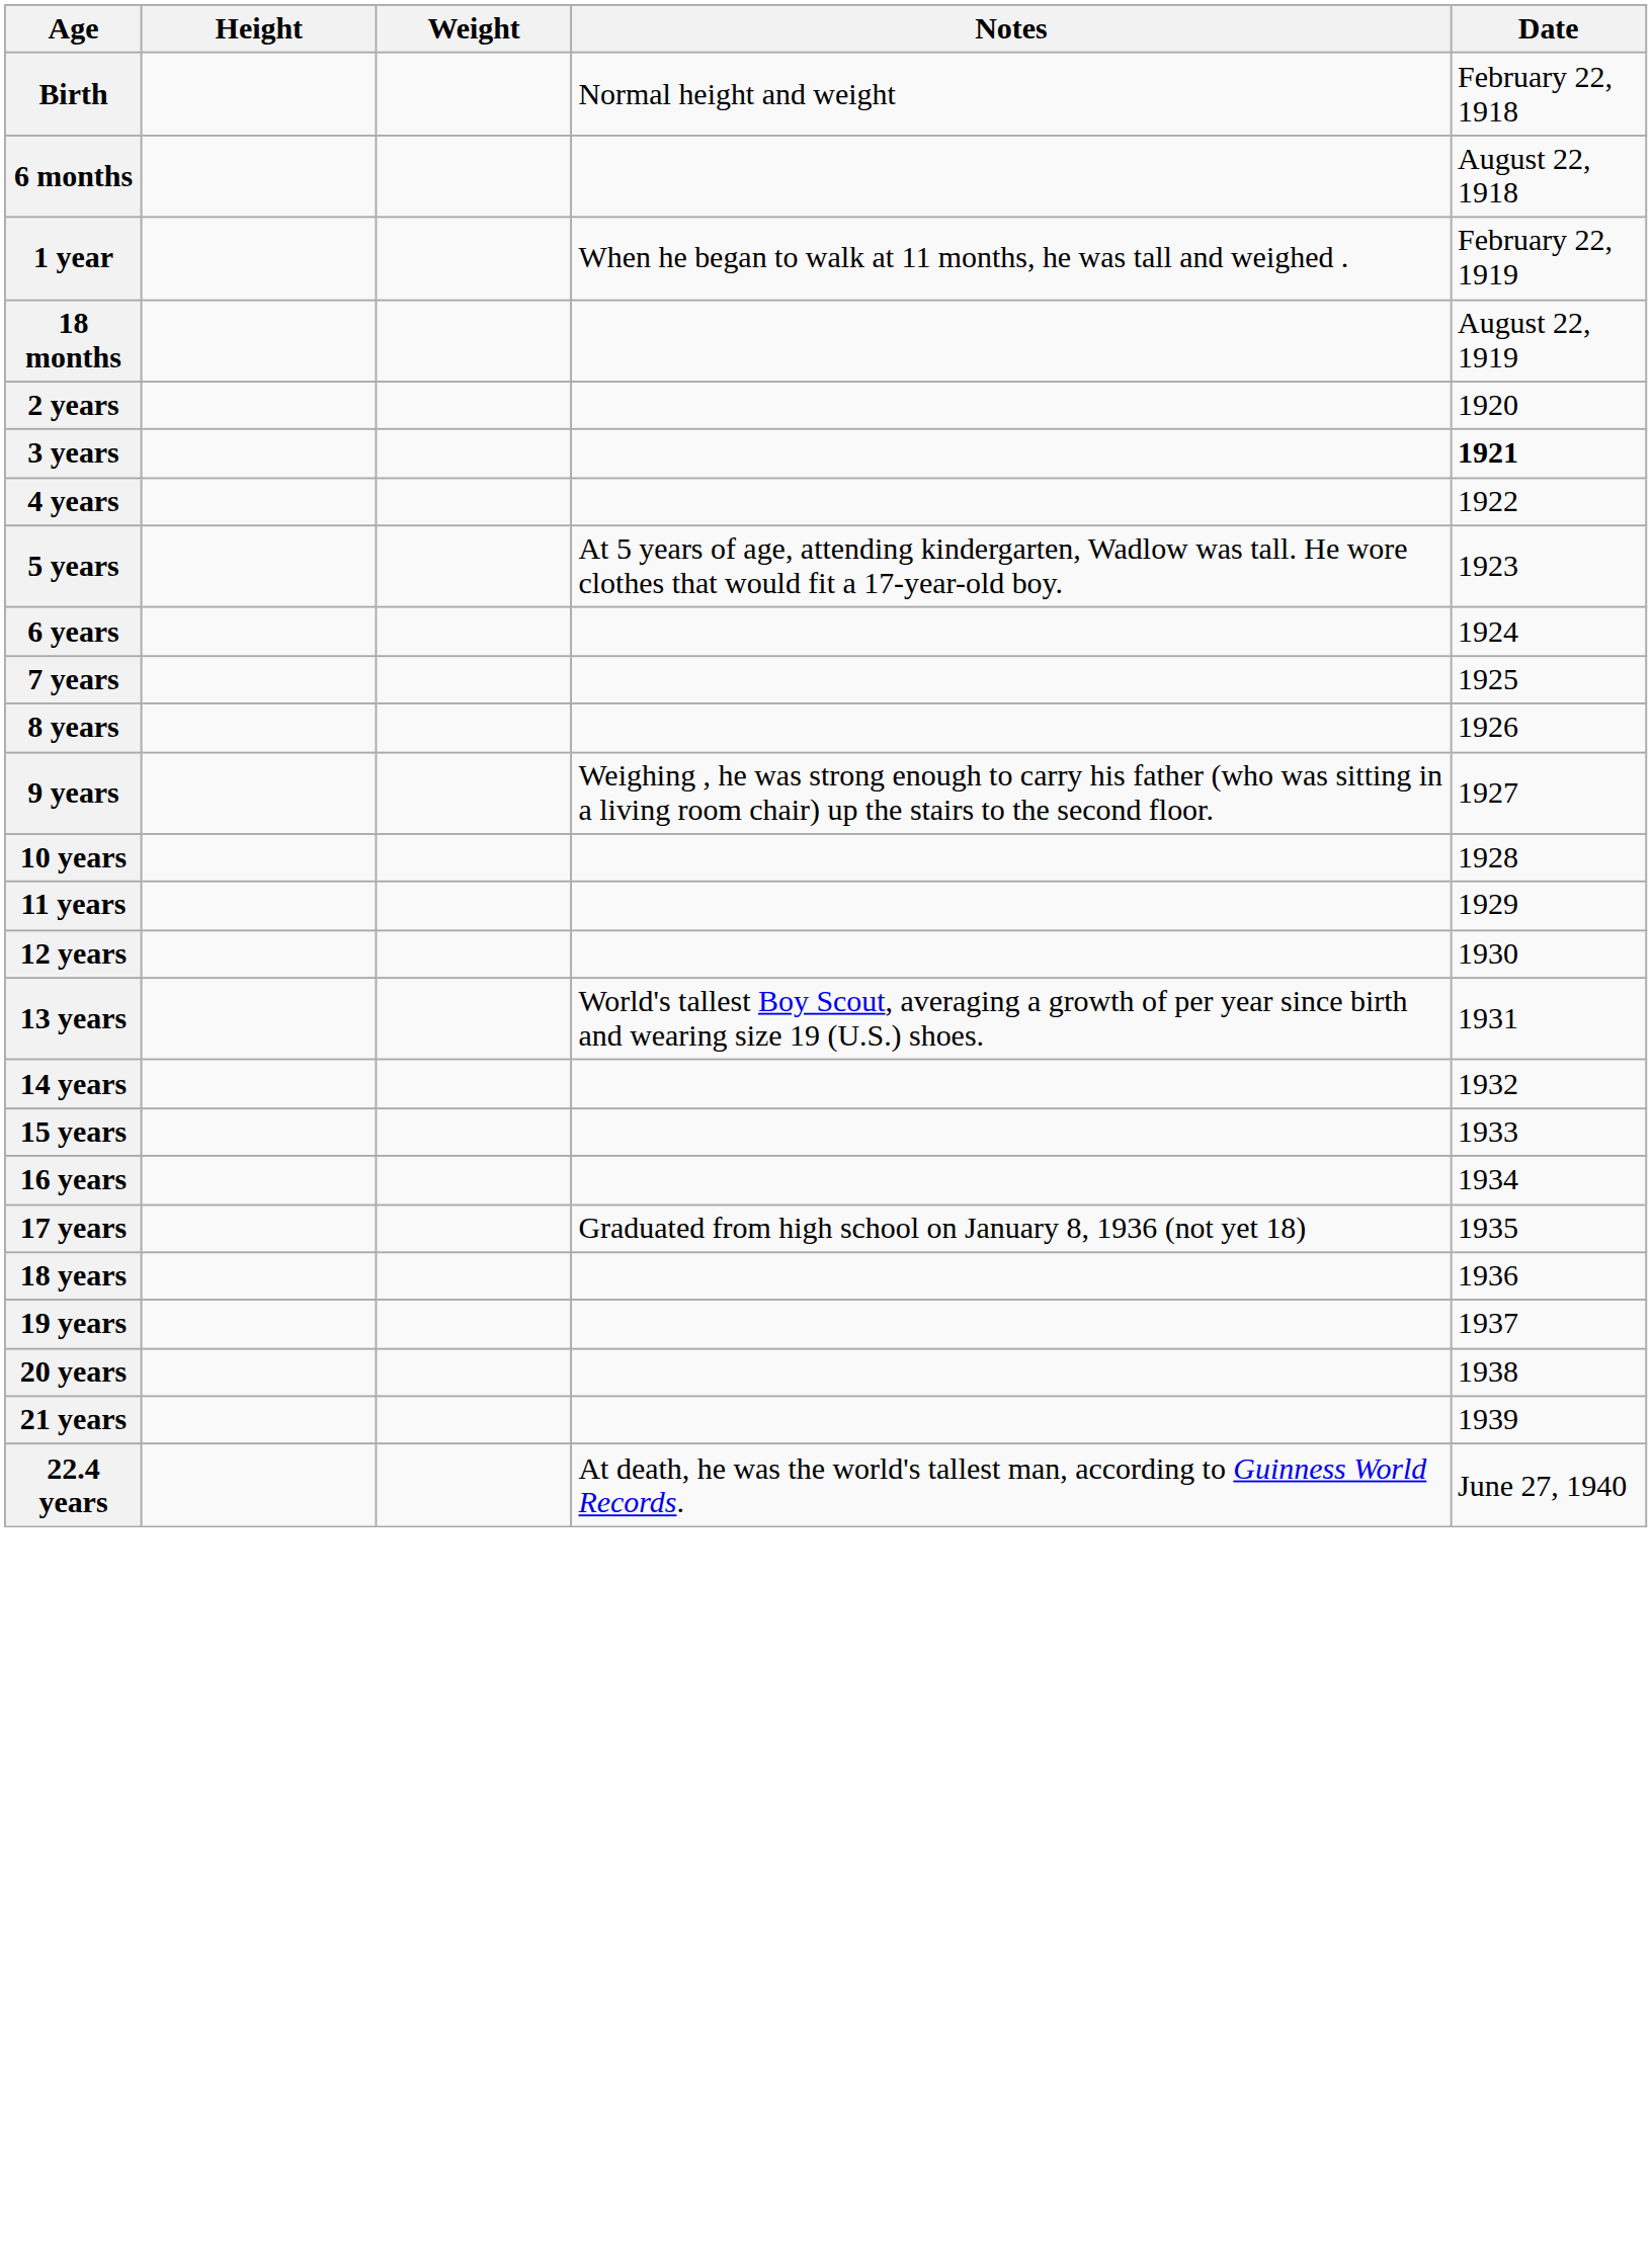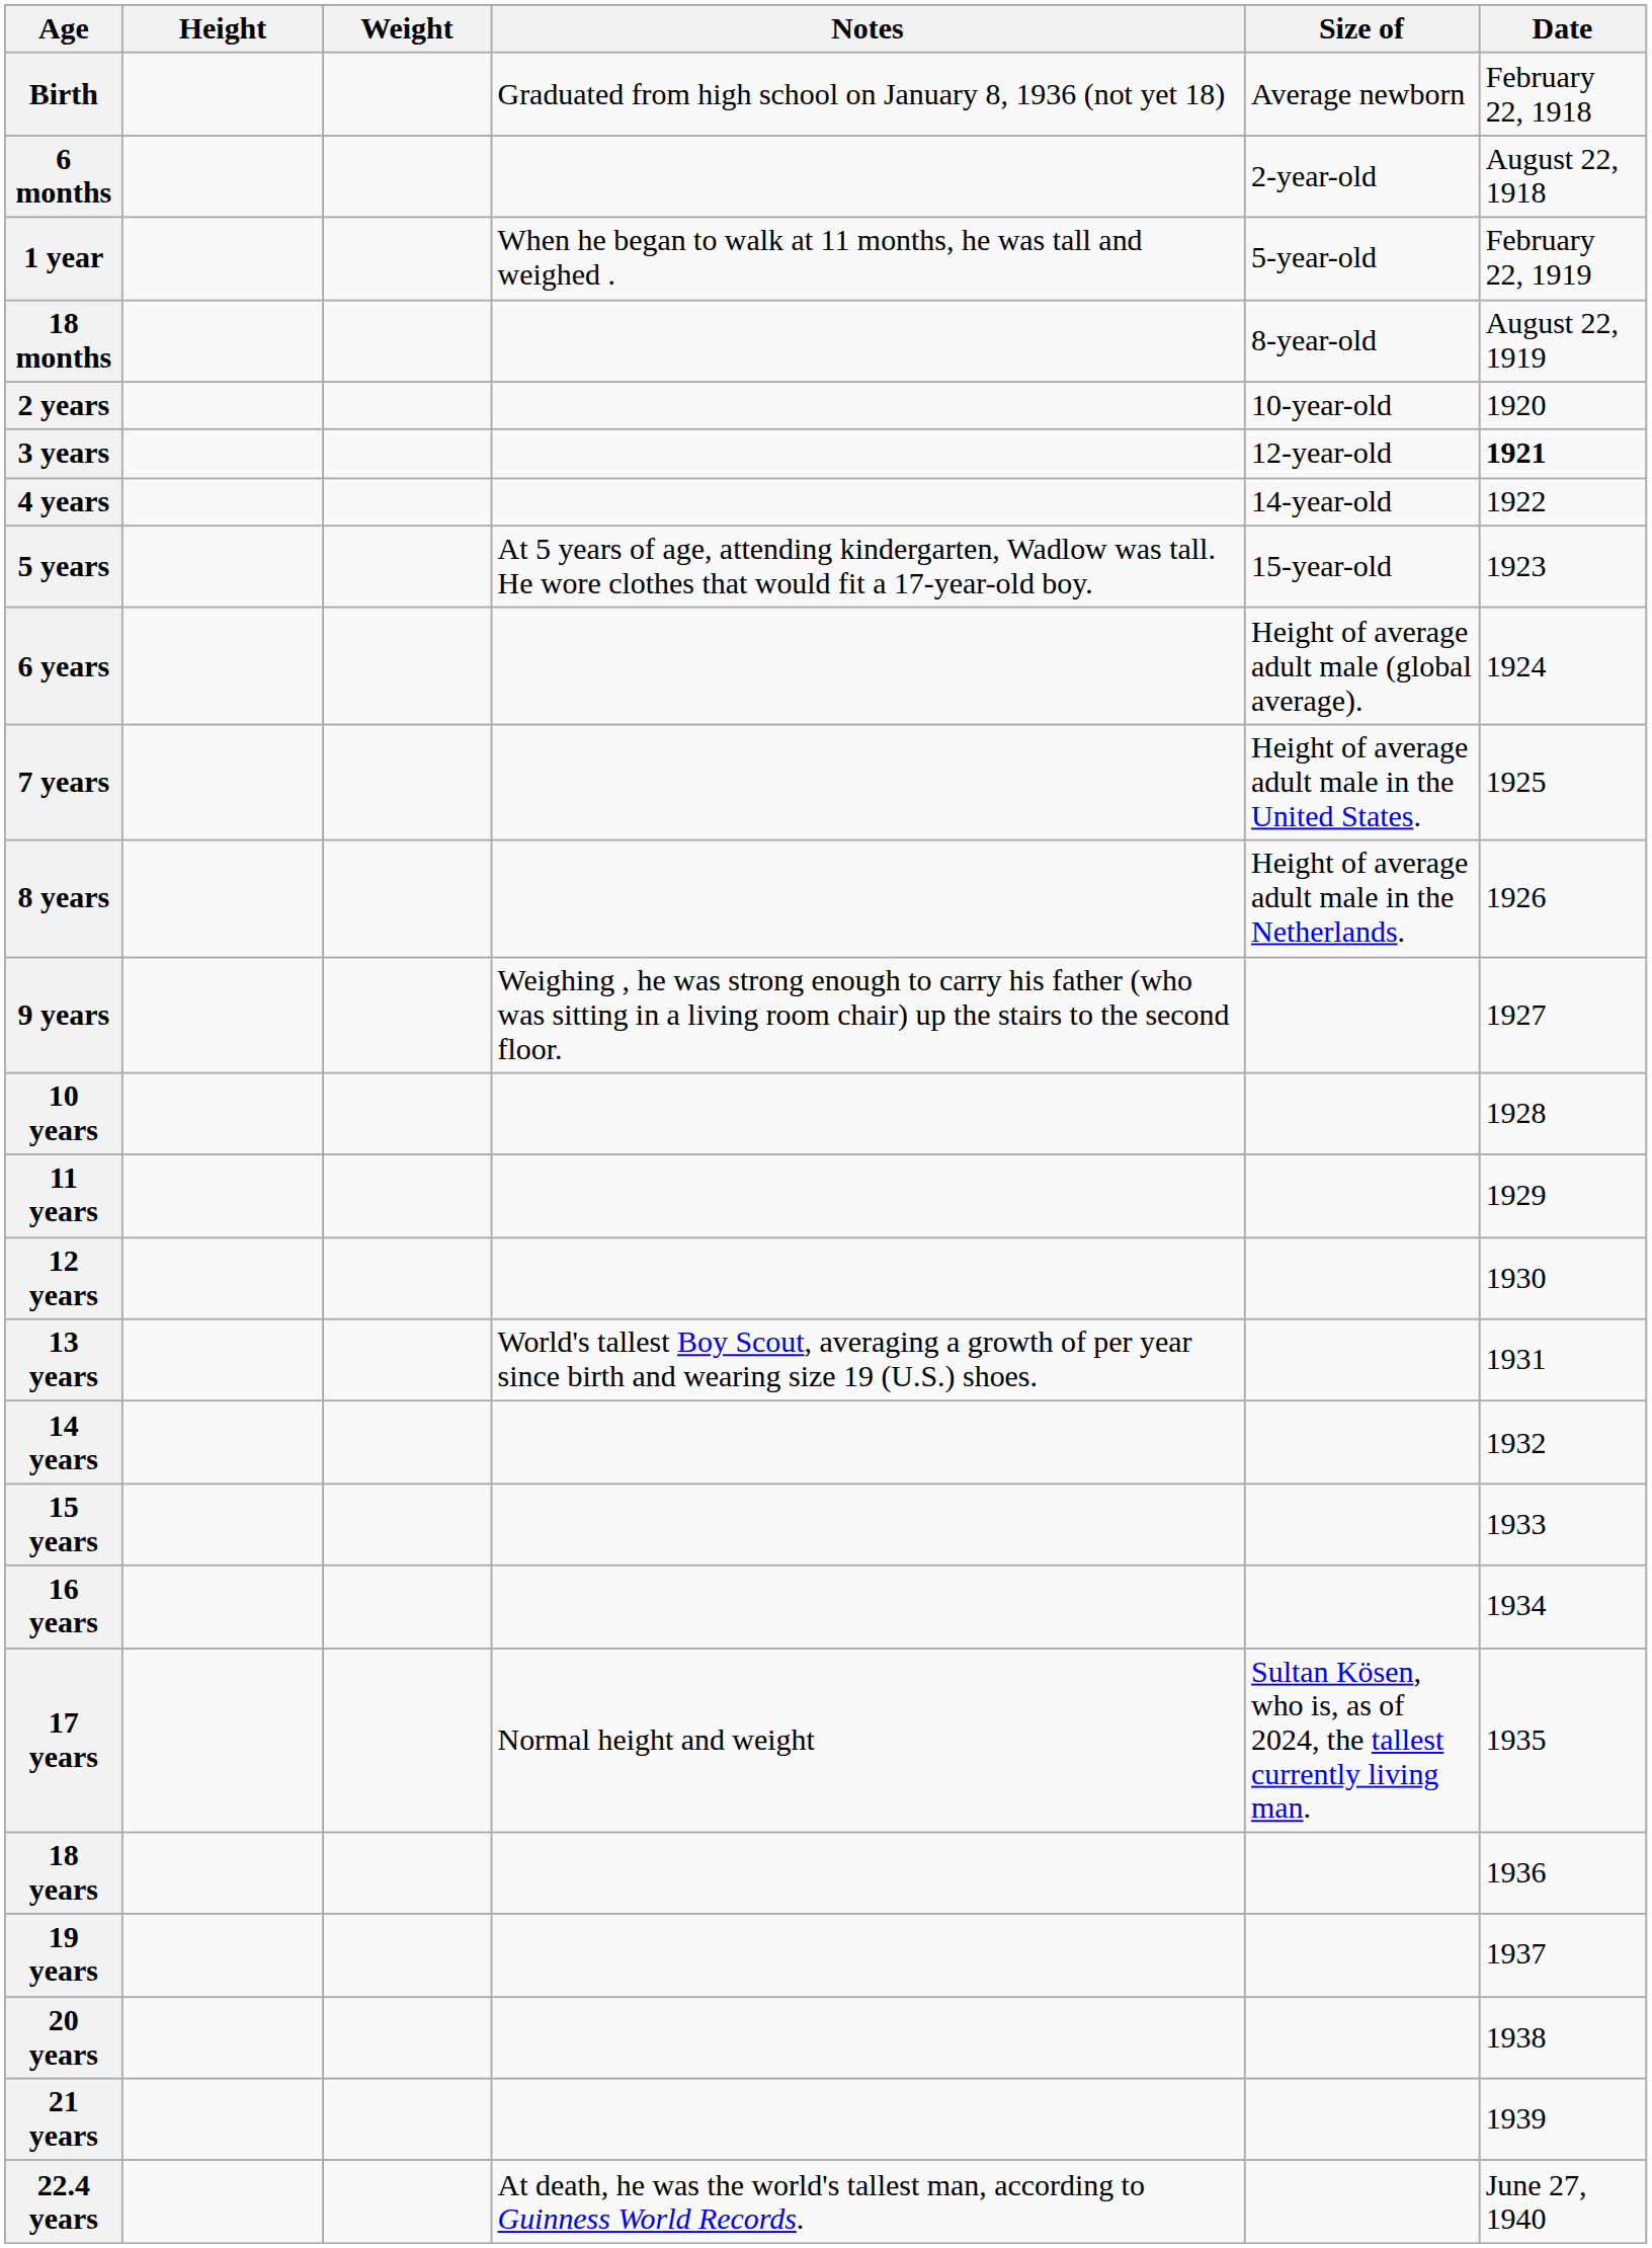+ column: Size of | Average newborn | 2-year-old | 5-year-old | 8-year-old | 10-year-old | 12-year-old | 14-year-old | 15-year-old | Height of average adult male (global average). | Height of average adult male in the United States. | Height of average adult male in the Netherlands. | Sultan Kösen, who is, as of 2024, the tallest currently living man.
Birth | Notes: Normal height and weight -> Graduated from high school on January 8, 1936 (not yet 18)
17 years | Notes: Graduated from high school on January 8, 1936 (not yet 18) -> Normal height and weight
